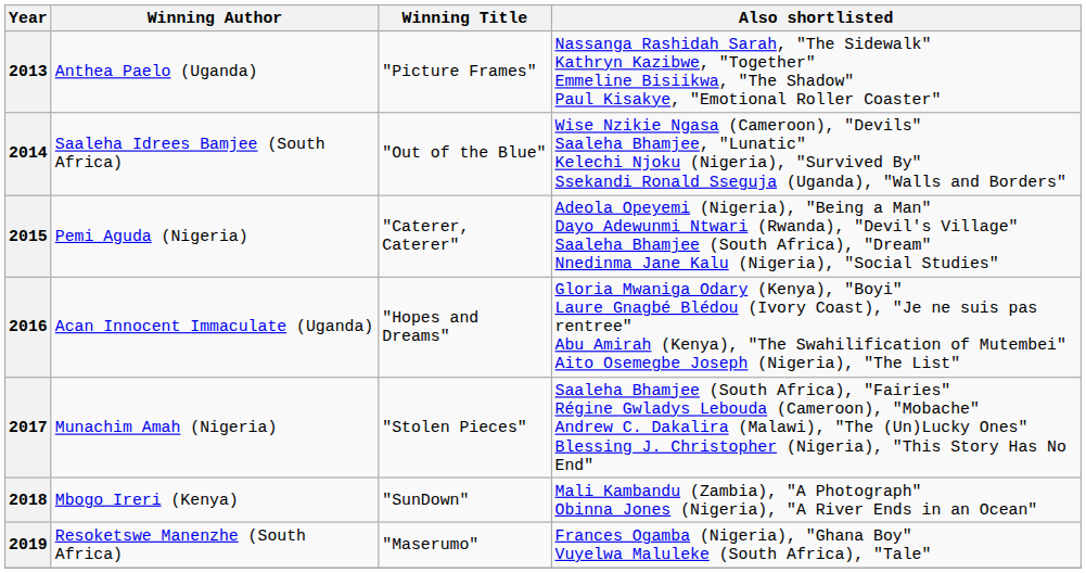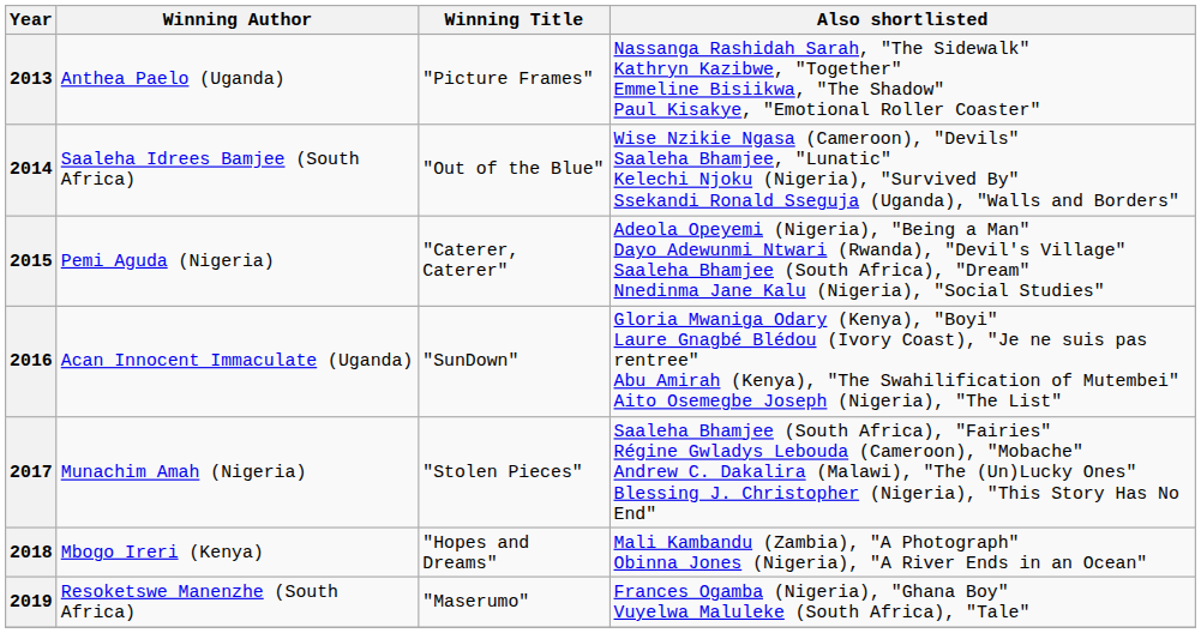2016 | Winning Title: "Hopes and Dreams" -> "SunDown"
2018 | Winning Title: "SunDown" -> "Hopes and Dreams"
